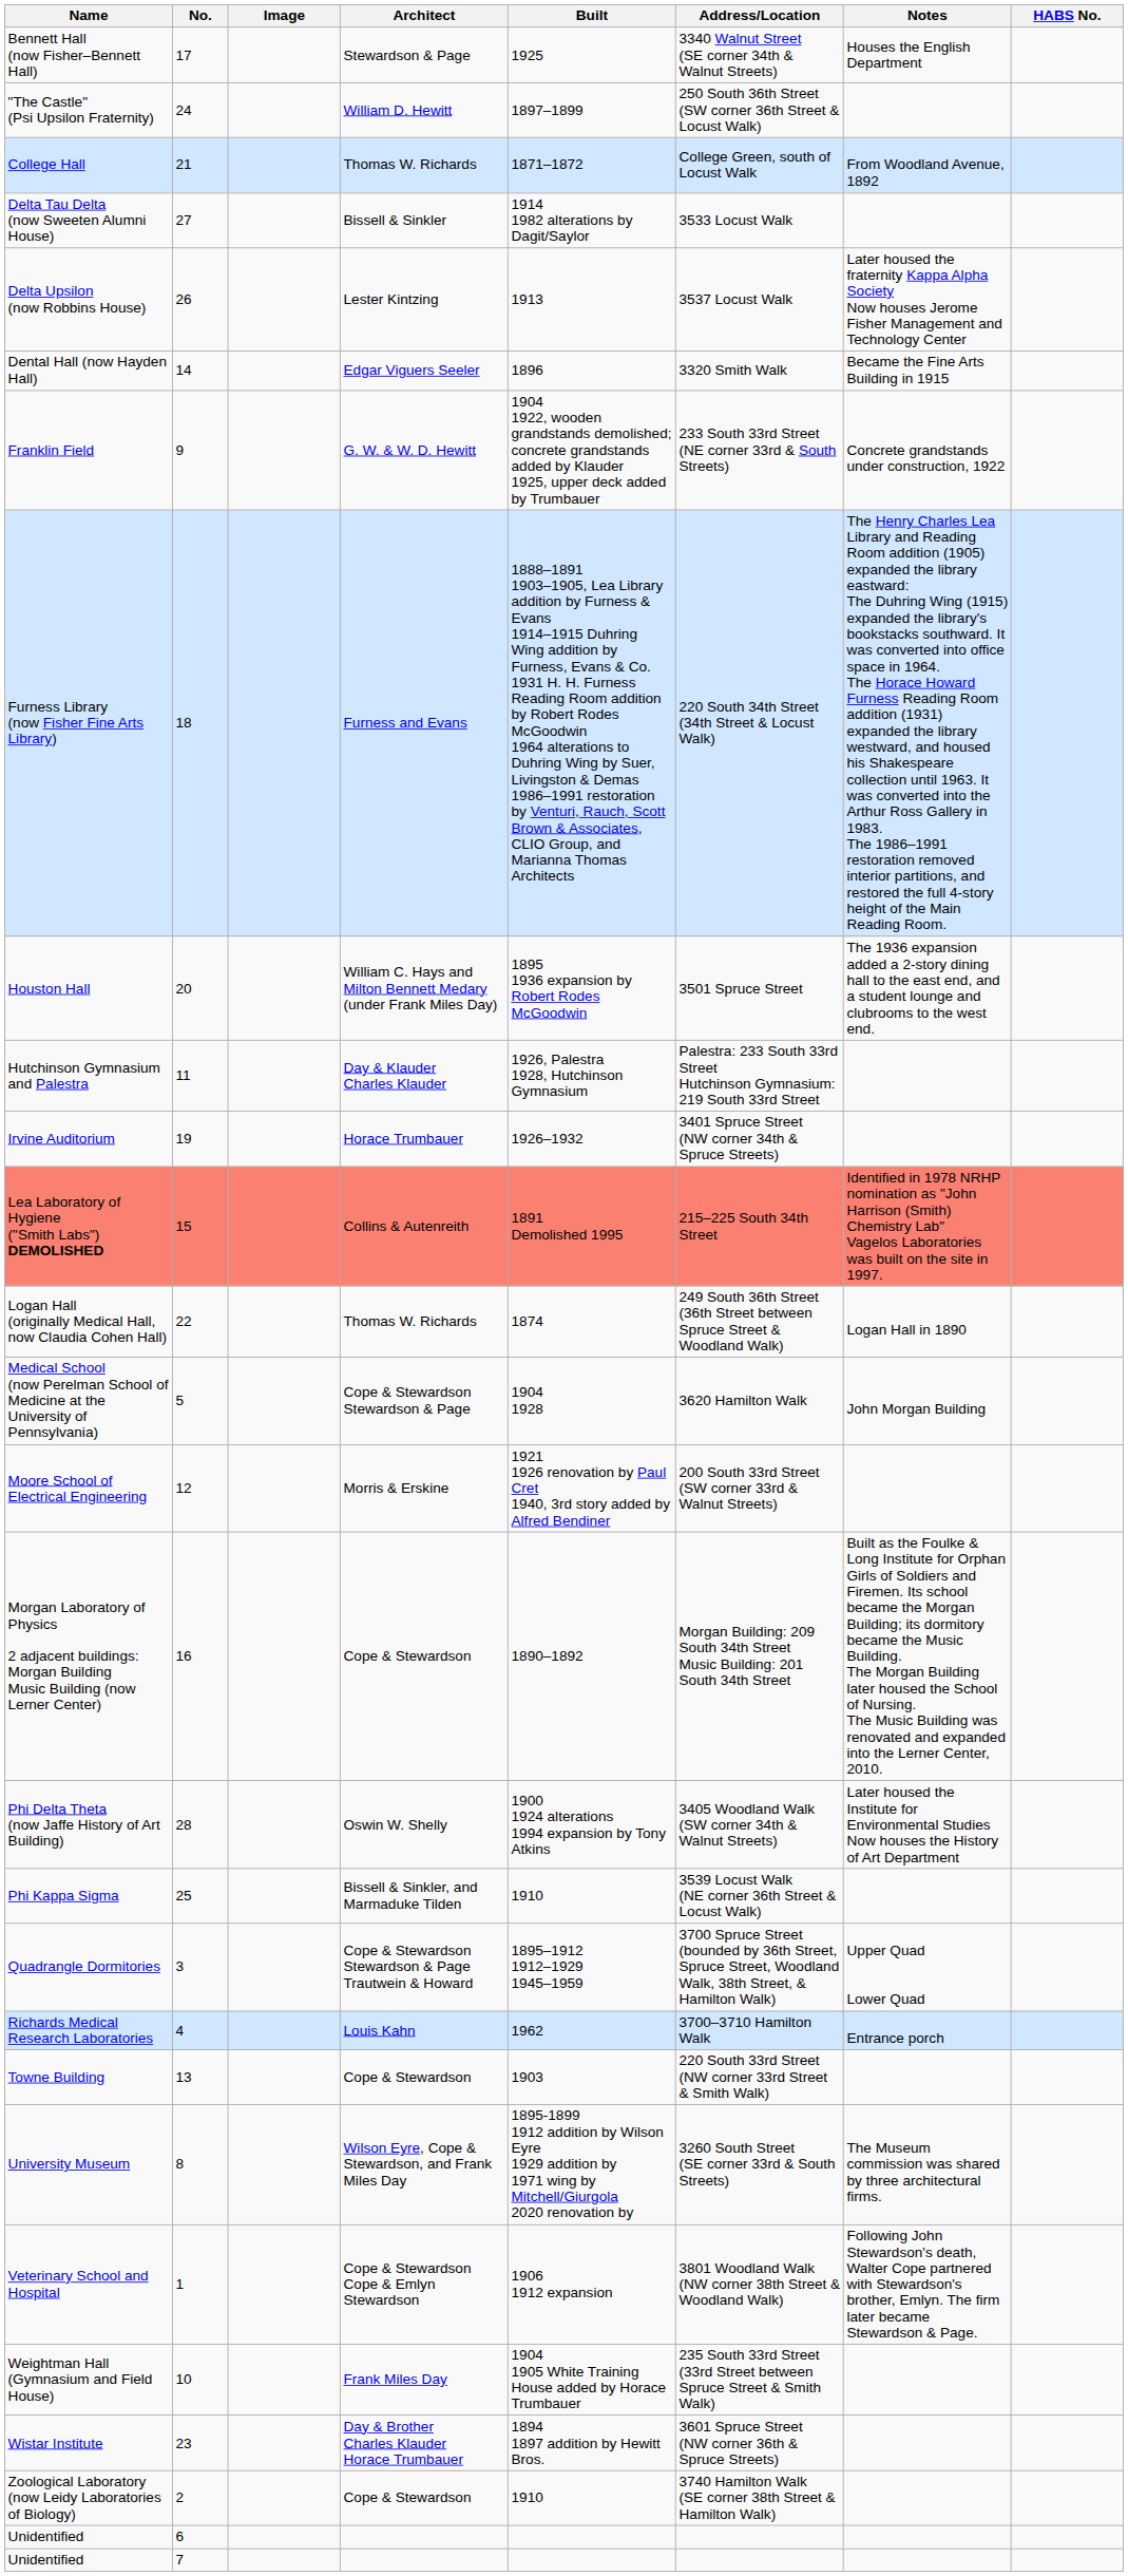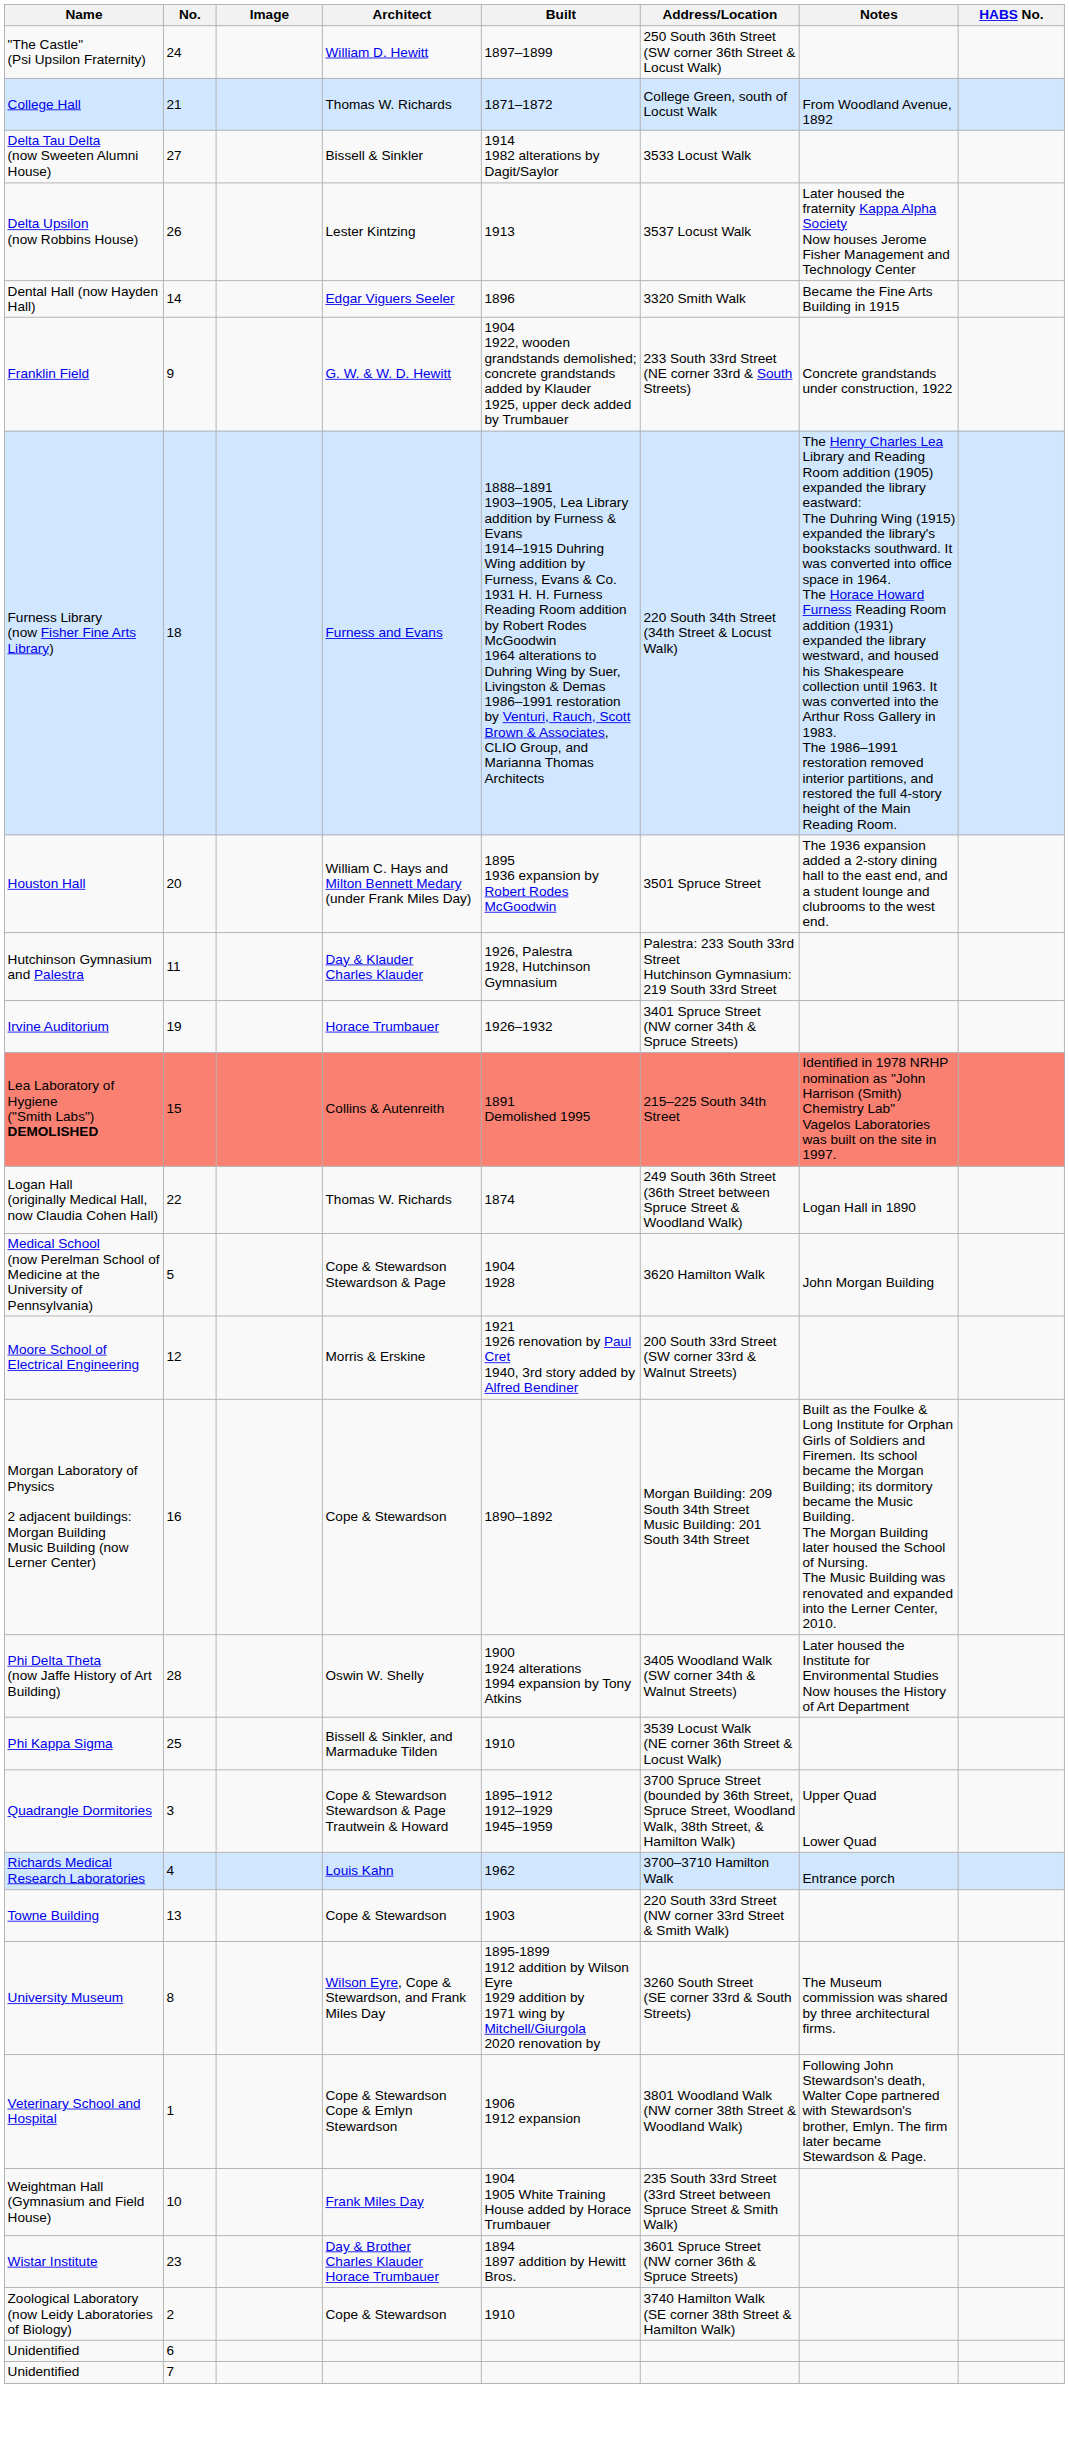- row: Bennett Hall (now Fisher–Bennett Hall) | 17 | Stewardson & Page | 1925 | 3340 Walnut Street (SE corner 34th & Walnut Streets) | Houses the English Department
